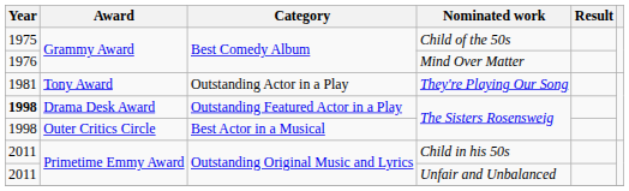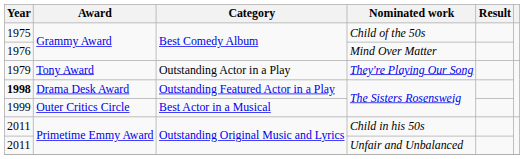They're Playing Our Song | Year: 1981 -> 1979
Outer Critics Circle / The Sisters Rosensweig | Year: 1998 -> 1999
